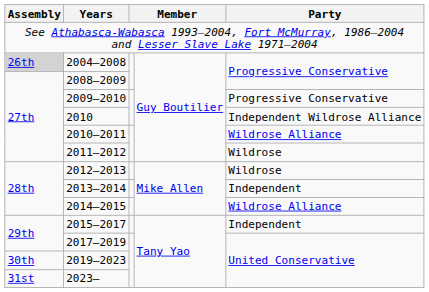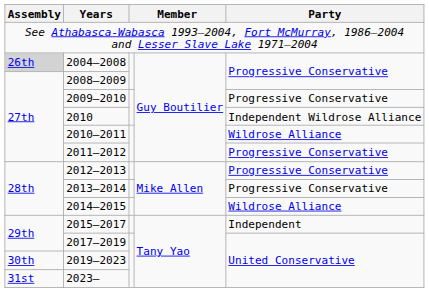2011–2012 | Party: Wildrose -> Progressive Conservative
2012–2013 | Party: Wildrose -> Progressive Conservative
2013–2014 | Party: Independent -> Progressive Conservative
